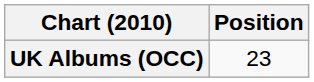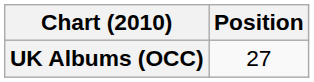UK Albums (OCC) | Position: 23 -> 27
